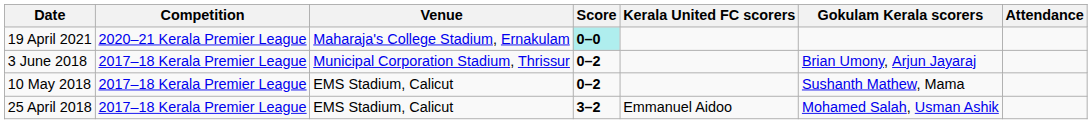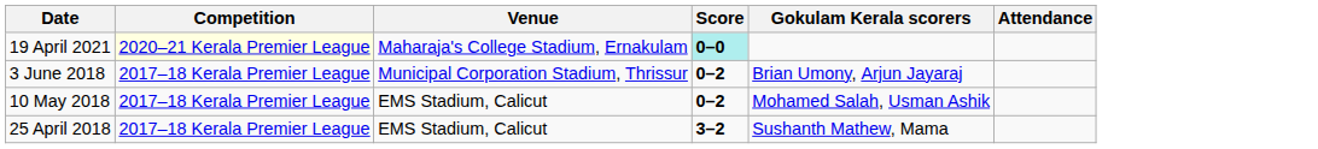- column: Kerala United FC scorers | Emmanuel Aidoo
19 April 2021 | Competition: no background -> lightyellow background
10 May 2018 | Gokulam Kerala scorers: Sushanth Mathew, Mama -> Mohamed Salah, Usman Ashik
25 April 2018 | Gokulam Kerala scorers: Mohamed Salah, Usman Ashik -> Sushanth Mathew, Mama
